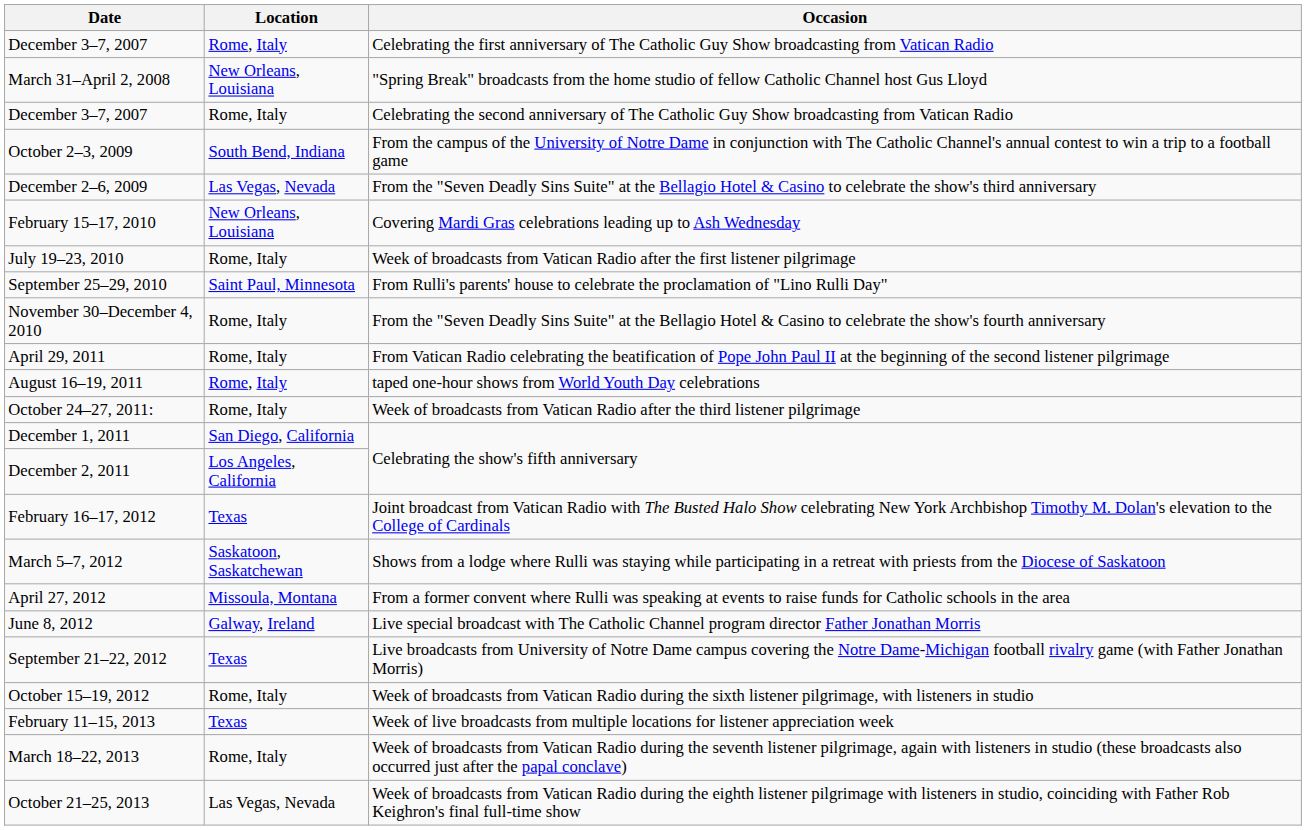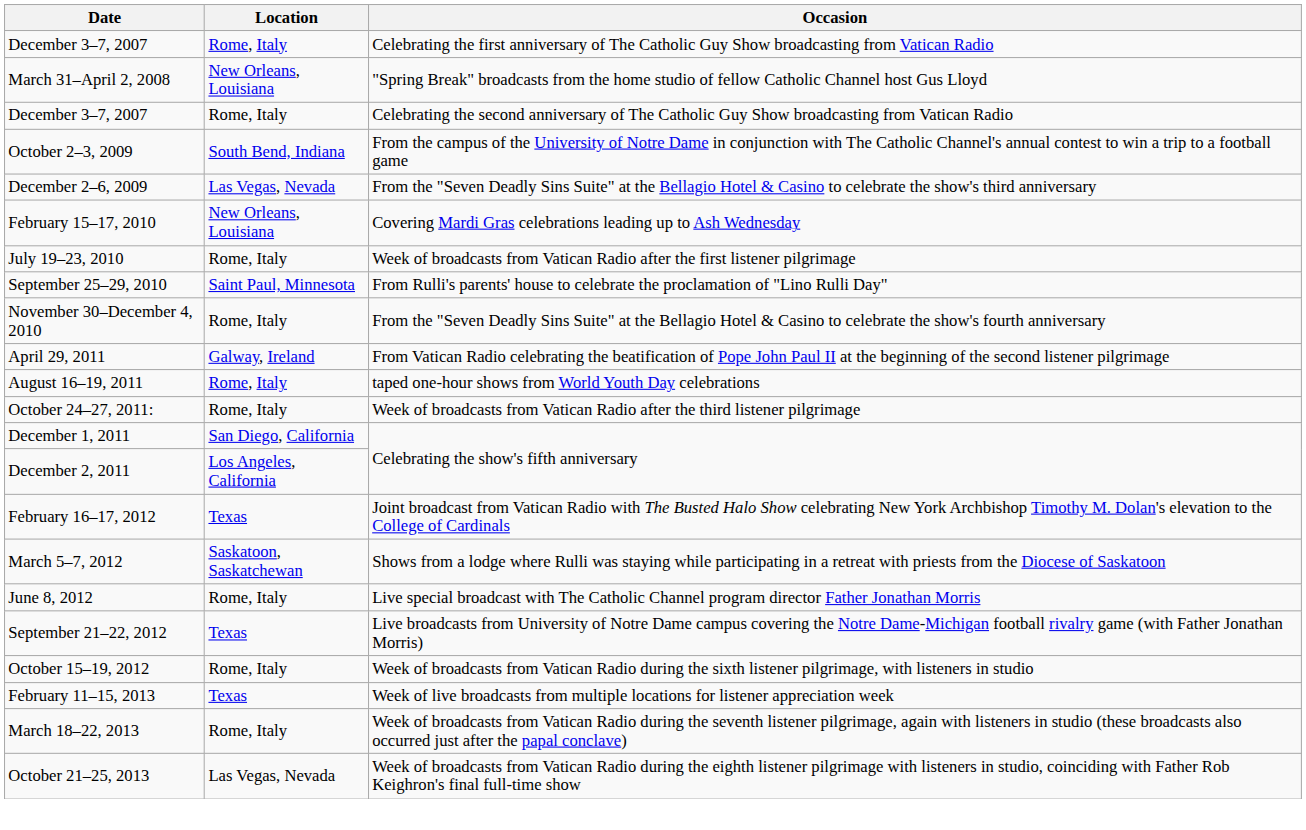April 29, 2011 | Location: Rome, Italy -> Galway, Ireland
- row: April 27, 2012 | Missoula, Montana | From a former convent where Rulli was speaking at events to raise funds for Catholic schools in the area
June 8, 2012 | Location: Galway, Ireland -> Rome, Italy
